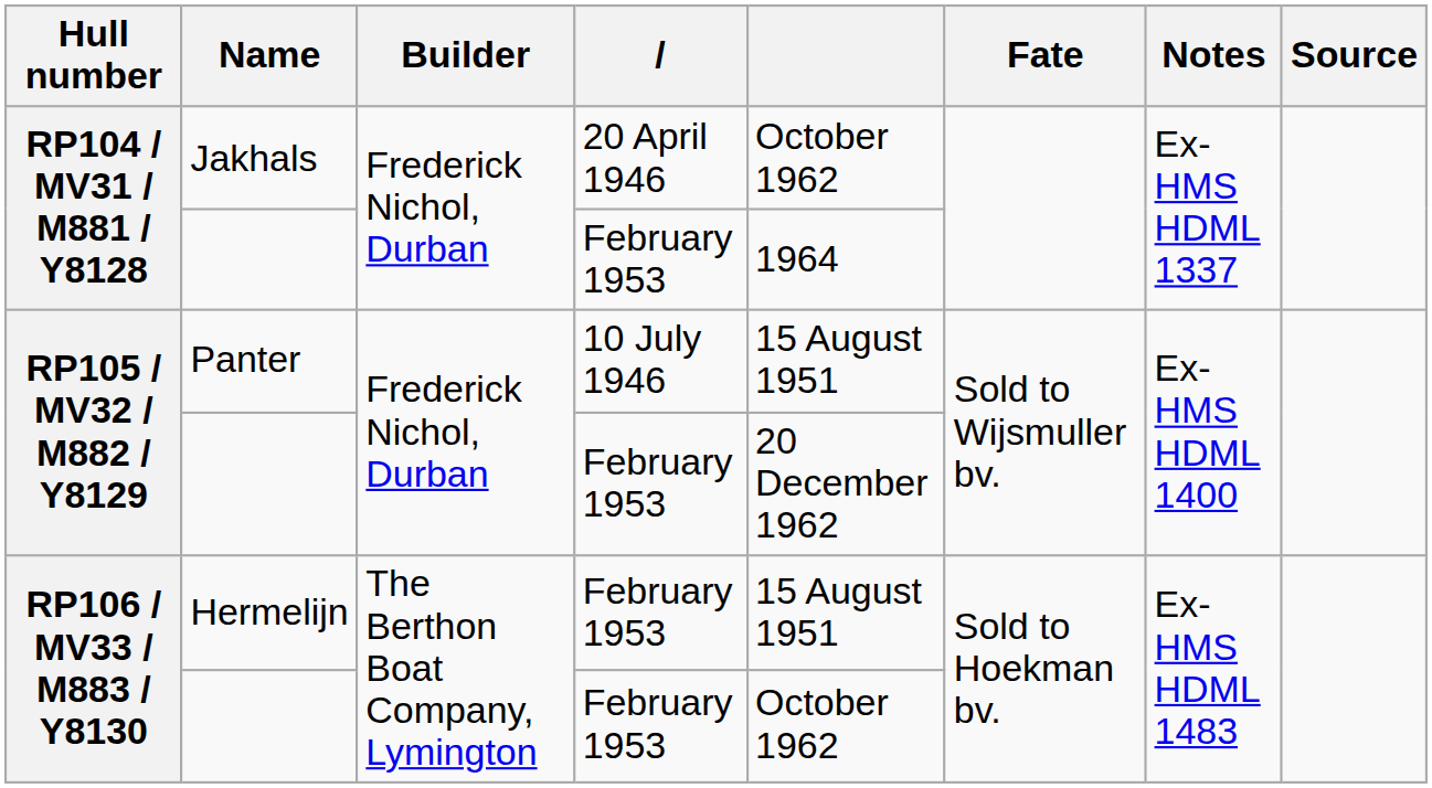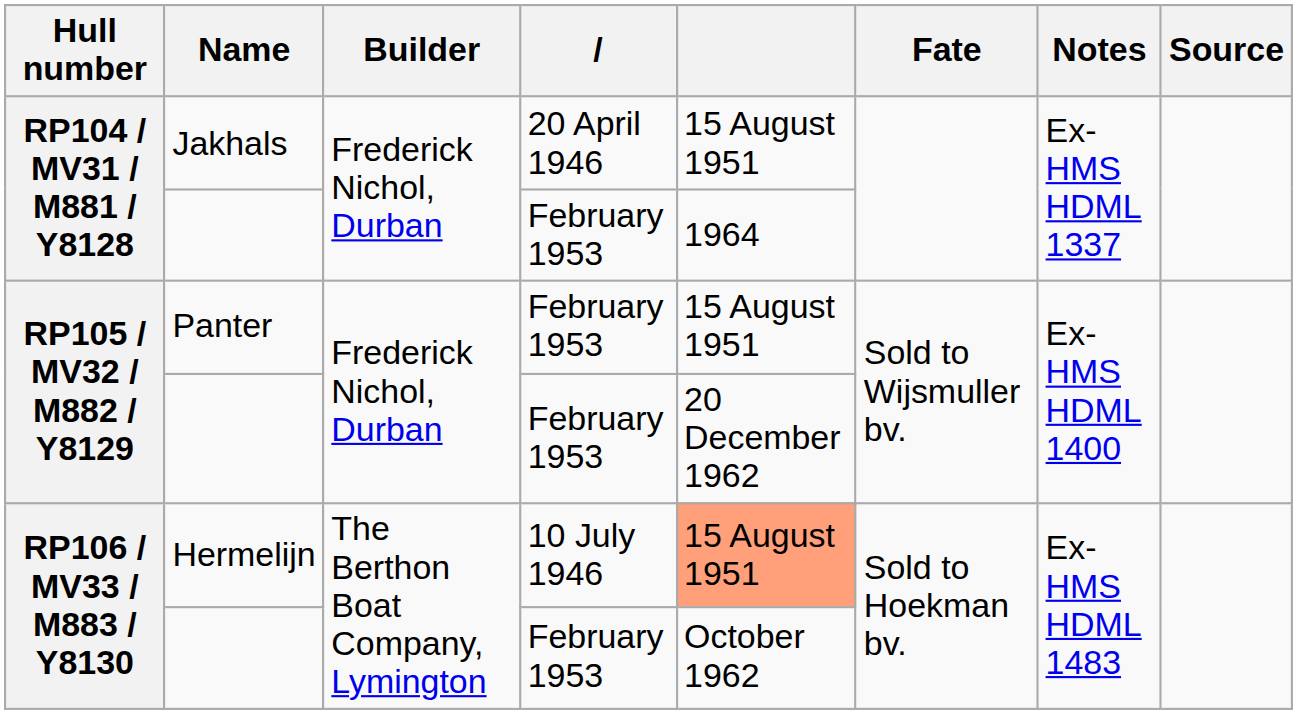Jakhals | column 5: October 1962 -> 15 August 1951
Panter | column 4: 10 July 1946 -> February 1953
Hermelijn | column 4: February 1953 -> 10 July 1946
Hermelijn | column 5: no background -> lightsalmon background
